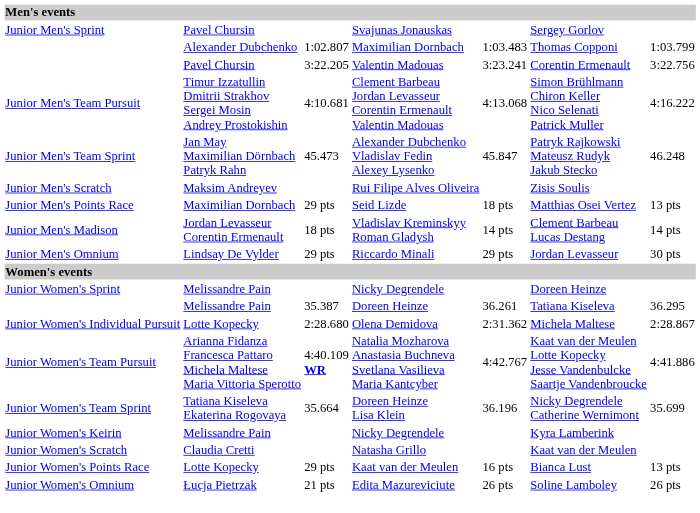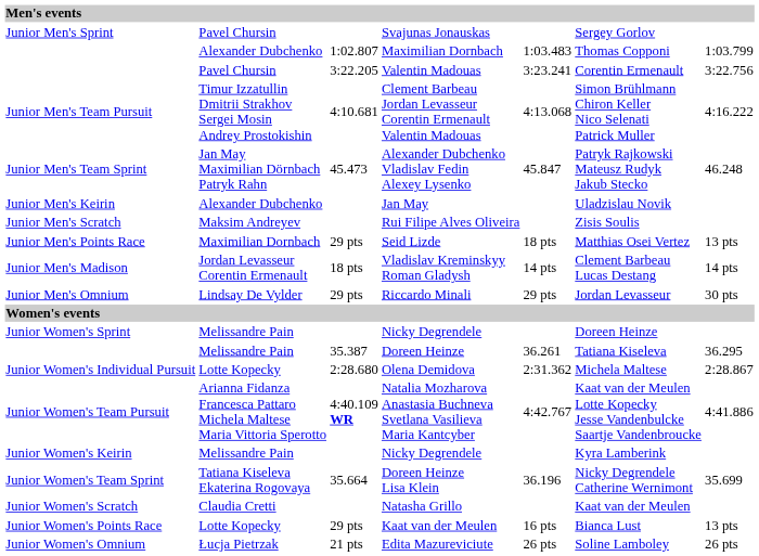+ row: Junior Men's Keirin | Alexander Dubchenko | Jan May | Uladzislau Novik
rows swapped: Doreen Heinze Lisa Klein <-> Junior Women's Keirin / Nicky Degrendele
